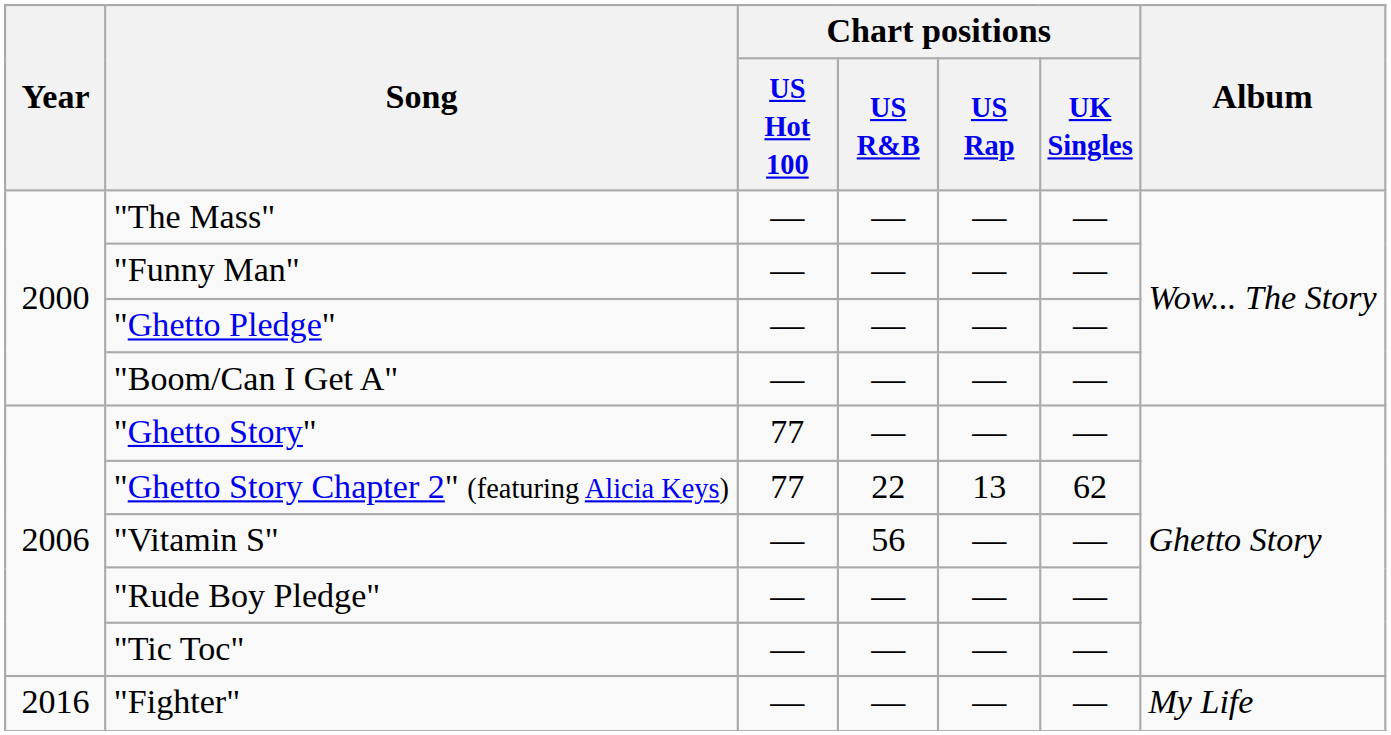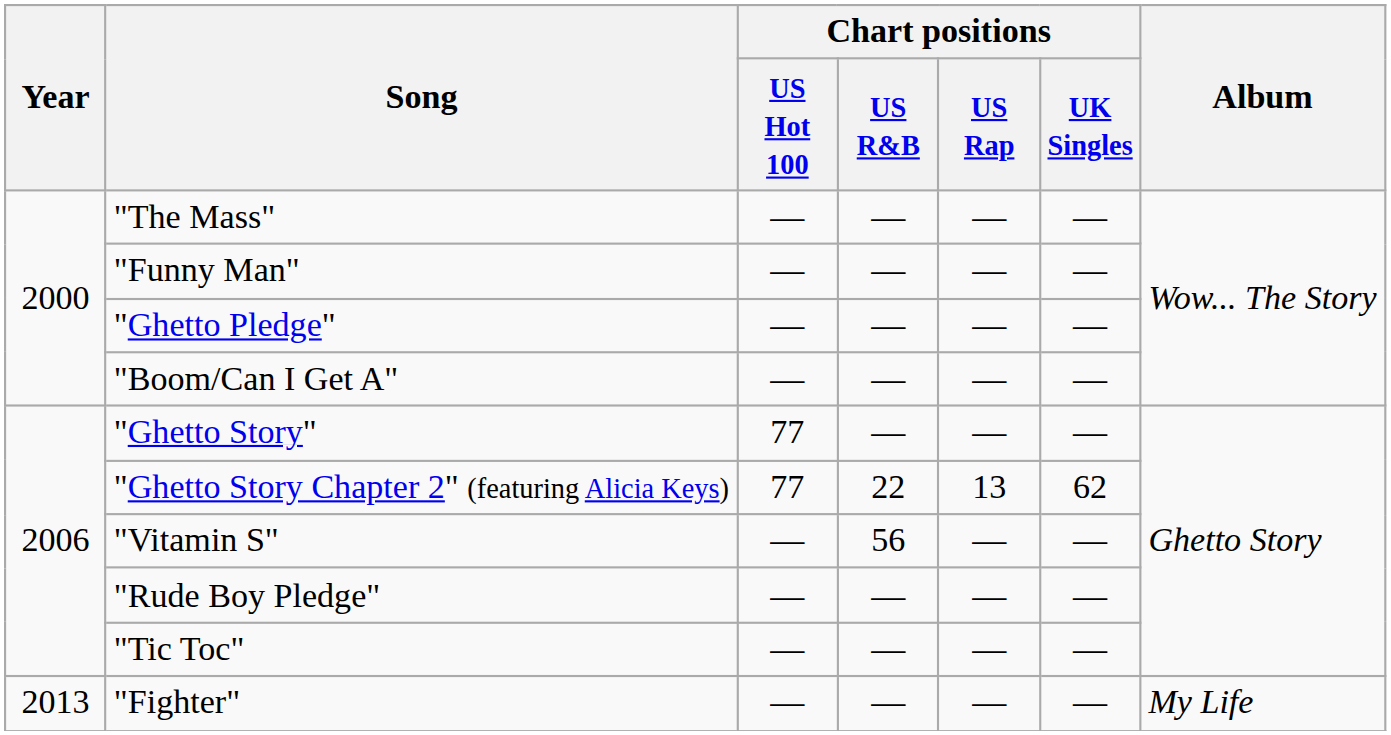"Fighter" | Year: 2016 -> 2013
